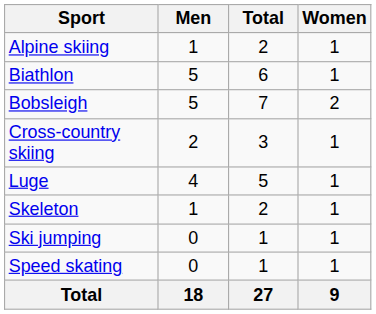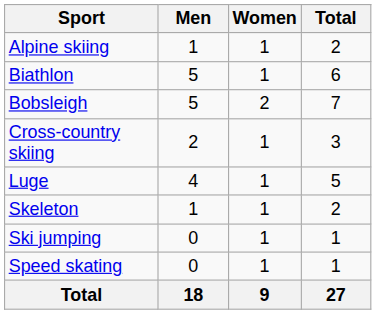columns swapped: Women <-> Total
